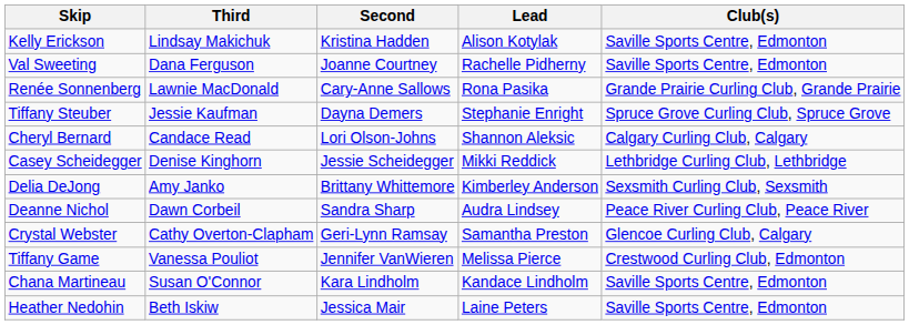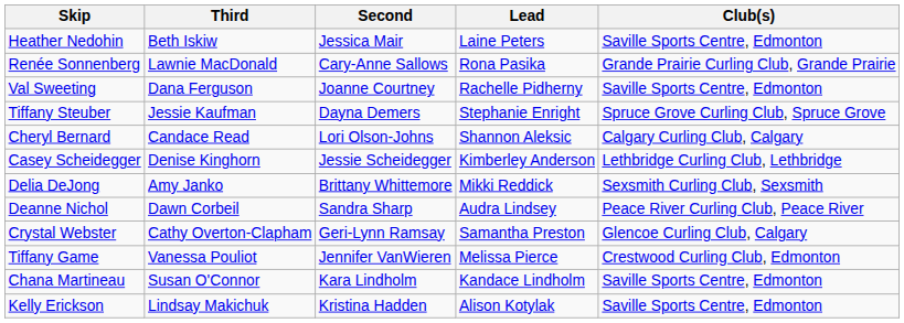rows swapped: Heather Nedohin <-> Kelly Erickson
rows swapped: Renée Sonnenberg <-> Val Sweeting
Casey Scheidegger | Lead: Mikki Reddick -> Kimberley Anderson
Delia DeJong | Lead: Kimberley Anderson -> Mikki Reddick
